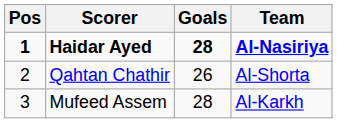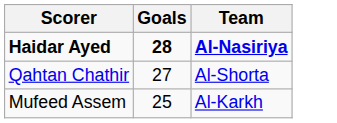- column: Pos | 1 | 2 | 3
Qahtan Chathir | Goals: 26 -> 27
Mufeed Assem | Goals: 28 -> 25
